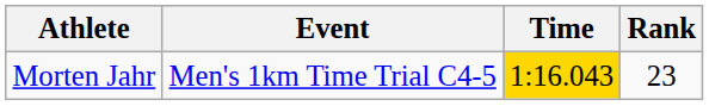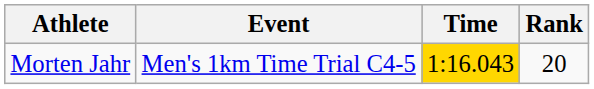Morten Jahr | Rank: 23 -> 20
